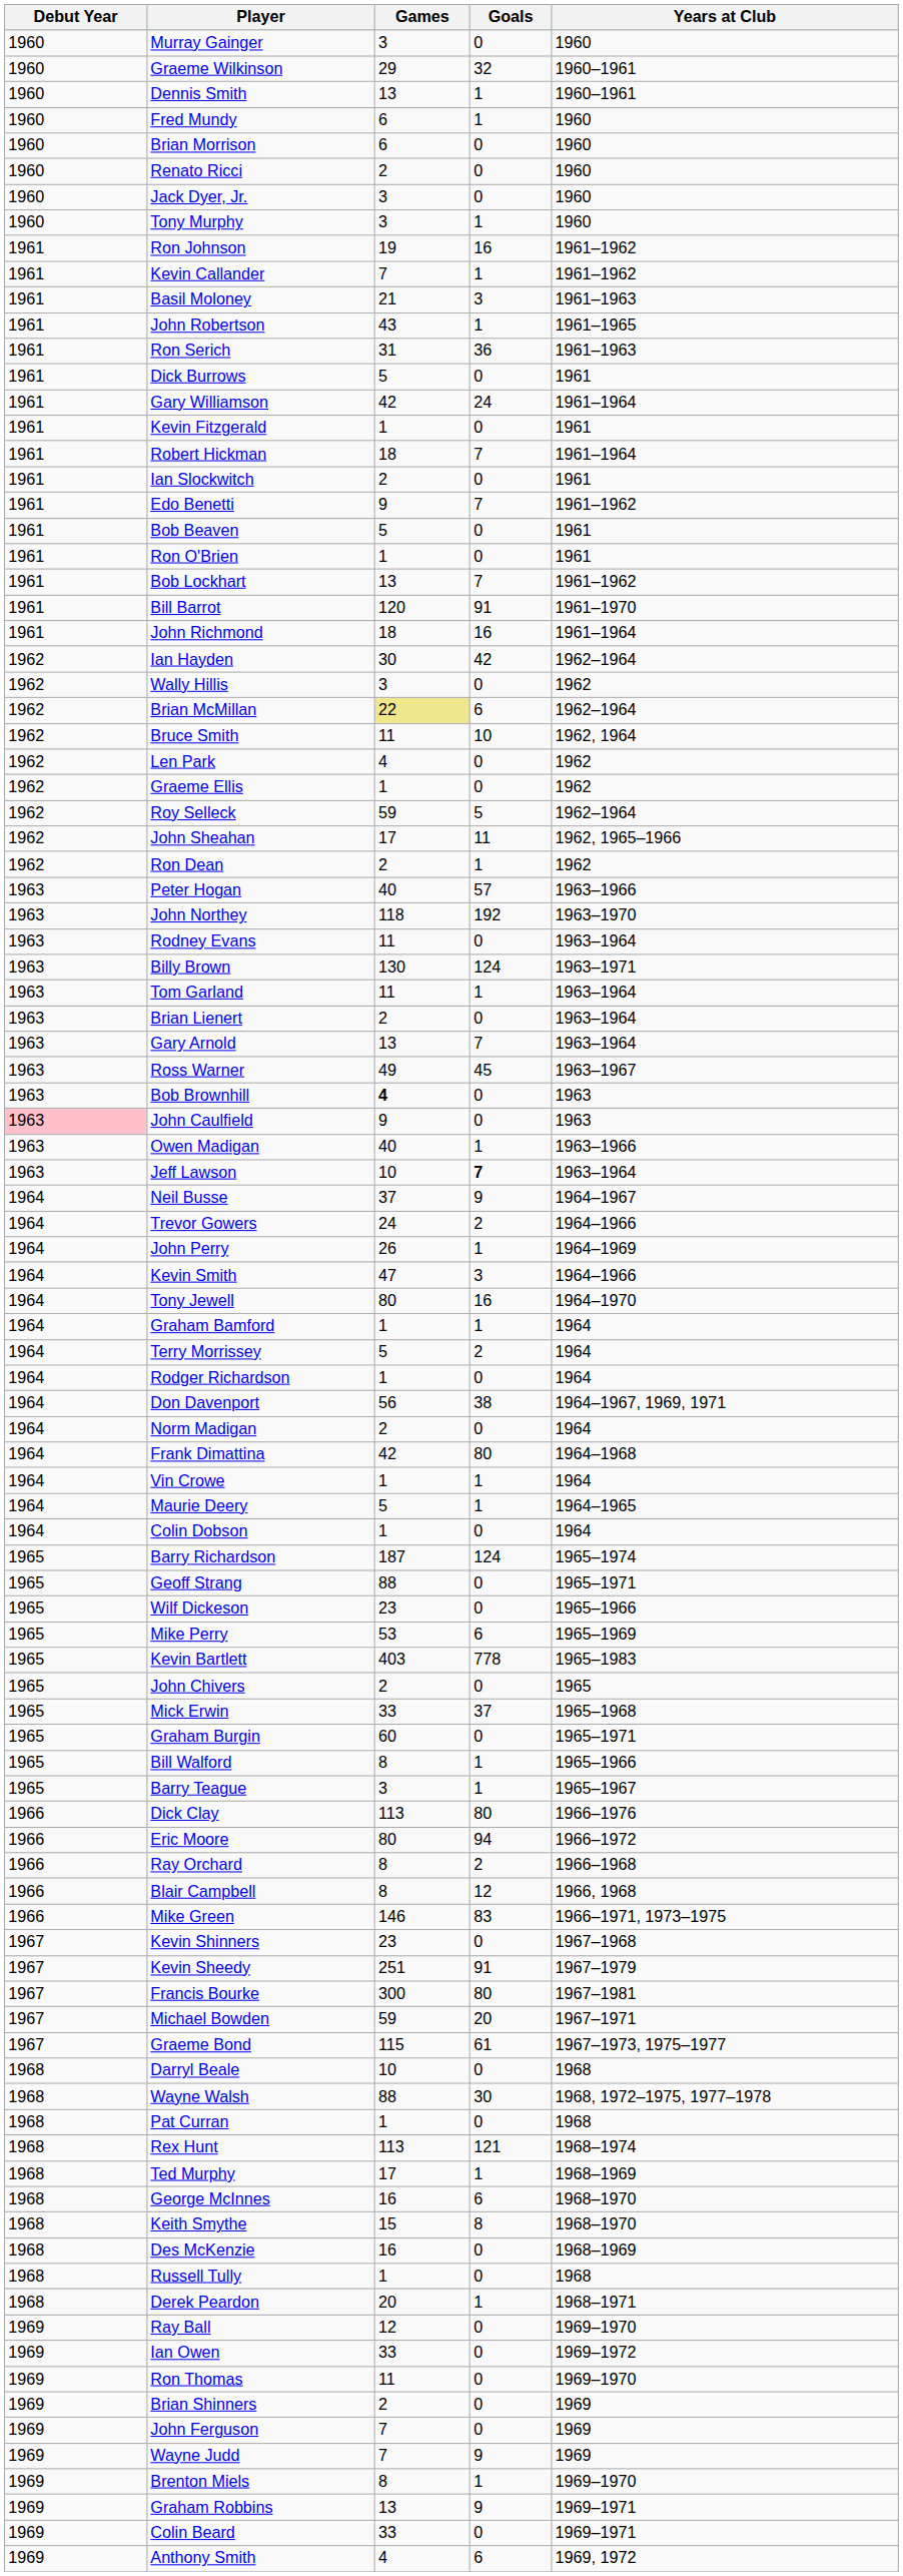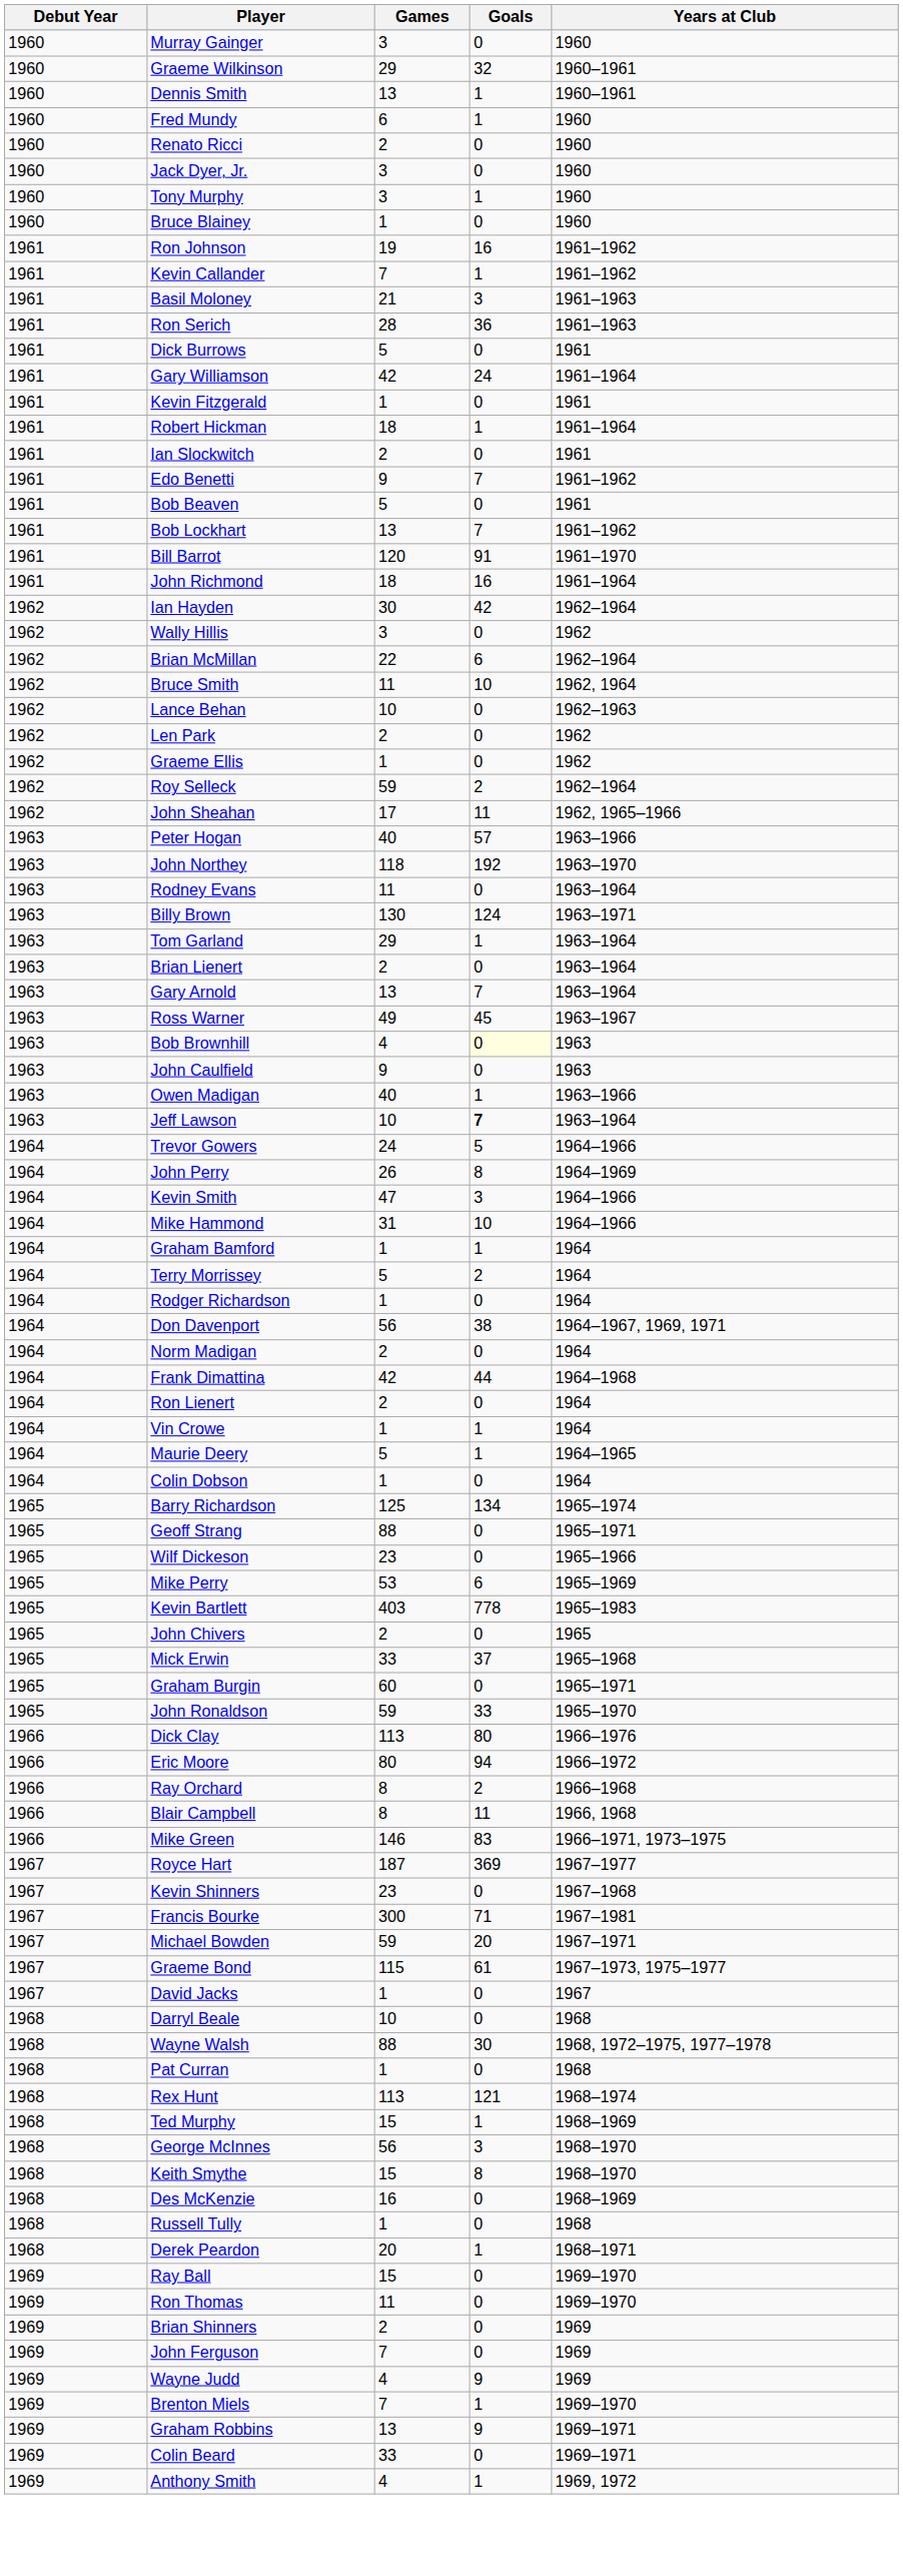- row: 1960 | Brian Morrison | 6 | 0 | 1960
+ row: 1960 | Bruce Blainey | 1 | 0 | 1960
- row: 1961 | John Robertson | 43 | 1 | 1961–1965
Ron Serich | Games: 31 -> 28
Robert Hickman | Goals: 7 -> 1
- row: 1961 | Ron O'Brien | 1 | 0 | 1961
Brian McMillan | Games: khaki background -> no background
+ row: 1962 | Lance Behan | 10 | 0 | 1962–1963
Len Park | Games: 4 -> 2
Roy Selleck | Goals: 5 -> 2
- row: 1962 | Ron Dean | 2 | 1 | 1962
Tom Garland | Games: 11 -> 29
Bob Brownhill | Games: bold -> normal
Bob Brownhill | Goals: no background -> lightyellow background
John Caulfield | Debut Year: pink background -> no background
- row: 1964 | Neil Busse | 37 | 9 | 1964–1967
Trevor Gowers | Goals: 2 -> 5
John Perry | Goals: 1 -> 8
- row: 1964 | Tony Jewell | 80 | 16 | 1964–1970
+ row: 1964 | Mike Hammond | 31 | 10 | 1964–1966
Frank Dimattina | Goals: 80 -> 44
+ row: 1964 | Ron Lienert | 2 | 0 | 1964
Barry Richardson | Games: 187 -> 125
Barry Richardson | Goals: 124 -> 134
- row: 1965 | Bill Walford | 8 | 1 | 1965–1966
+ row: 1965 | John Ronaldson | 59 | 33 | 1965–1970
- row: 1965 | Barry Teague | 3 | 1 | 1965–1967
Blair Campbell | Goals: 12 -> 11
+ row: 1967 | Royce Hart | 187 | 369 | 1967–1977
- row: 1967 | Kevin Sheedy | 251 | 91 | 1967–1979
Francis Bourke | Goals: 80 -> 71
+ row: 1967 | David Jacks | 1 | 0 | 1967
Ted Murphy | Games: 17 -> 15
George McInnes | Games: 16 -> 56
George McInnes | Goals: 6 -> 3
Ray Ball | Games: 12 -> 15
- row: 1969 | Ian Owen | 33 | 0 | 1969–1972
Wayne Judd | Games: 7 -> 4
Brenton Miels | Games: 8 -> 7
Anthony Smith | Goals: 6 -> 1
